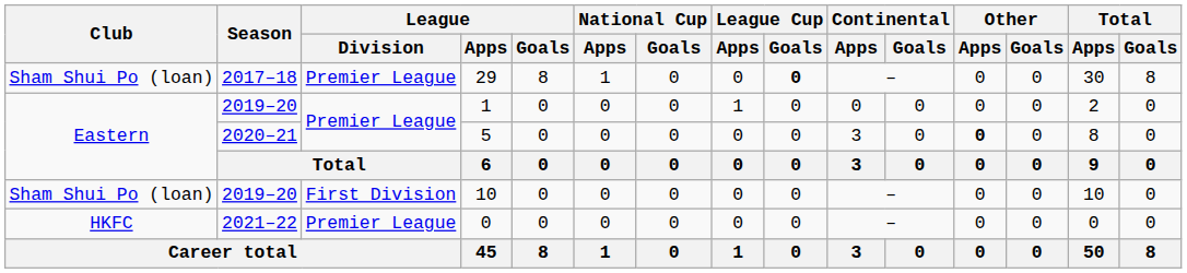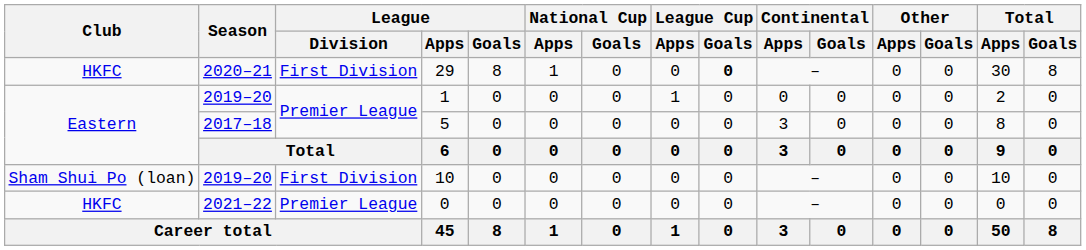29 | Club: Sham Shui Po (loan) -> HKFC
29 | Season: 2017–18 -> 2020–21
29 | League / Division: Premier League -> First Division
5 | Season: 2020–21 -> 2017–18
5 | Other / Apps: bold -> normal
